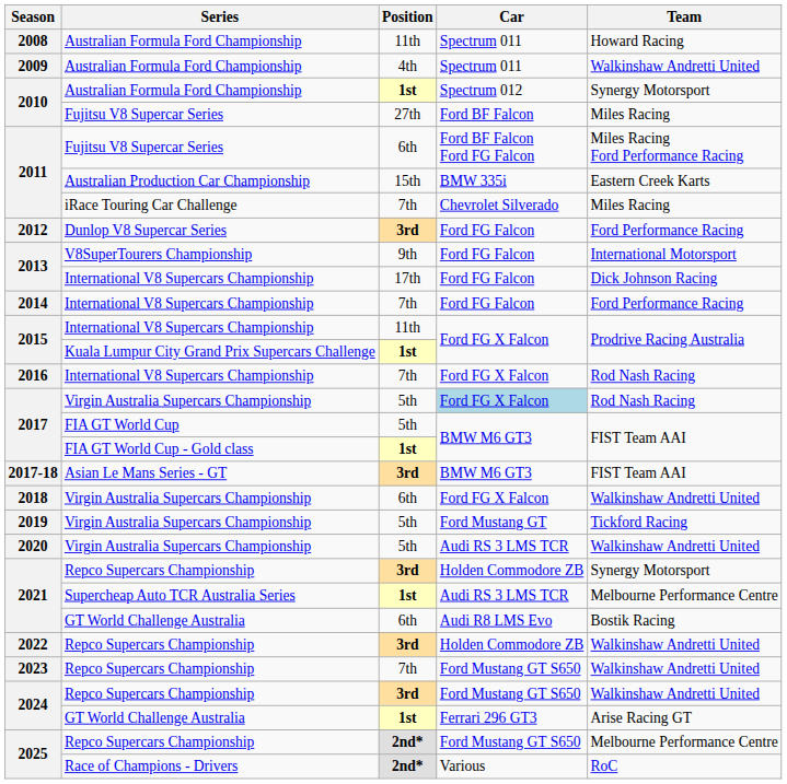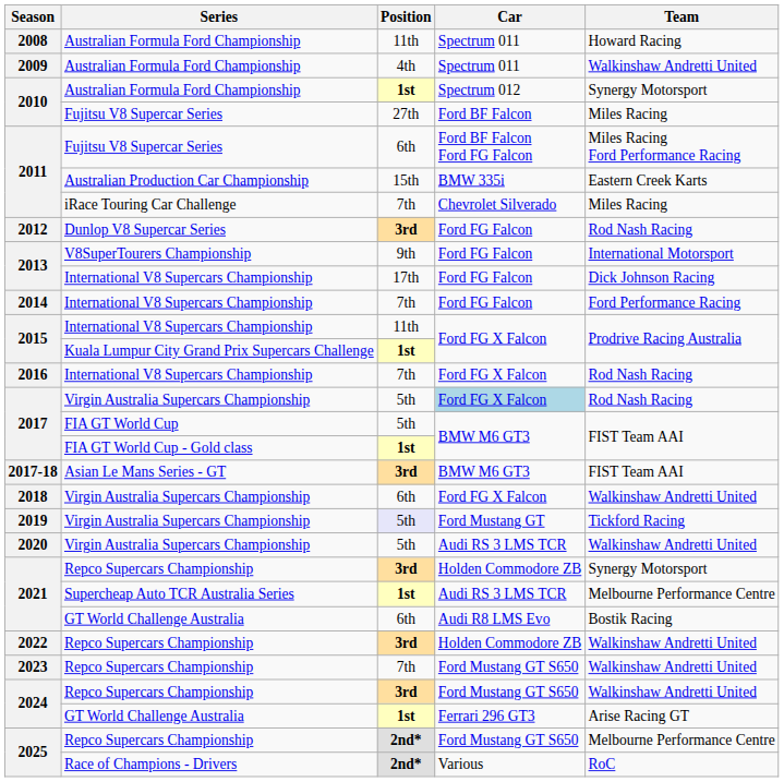2012 | Team: Ford Performance Racing -> Rod Nash Racing
2019 | Position: no background -> lavender background
